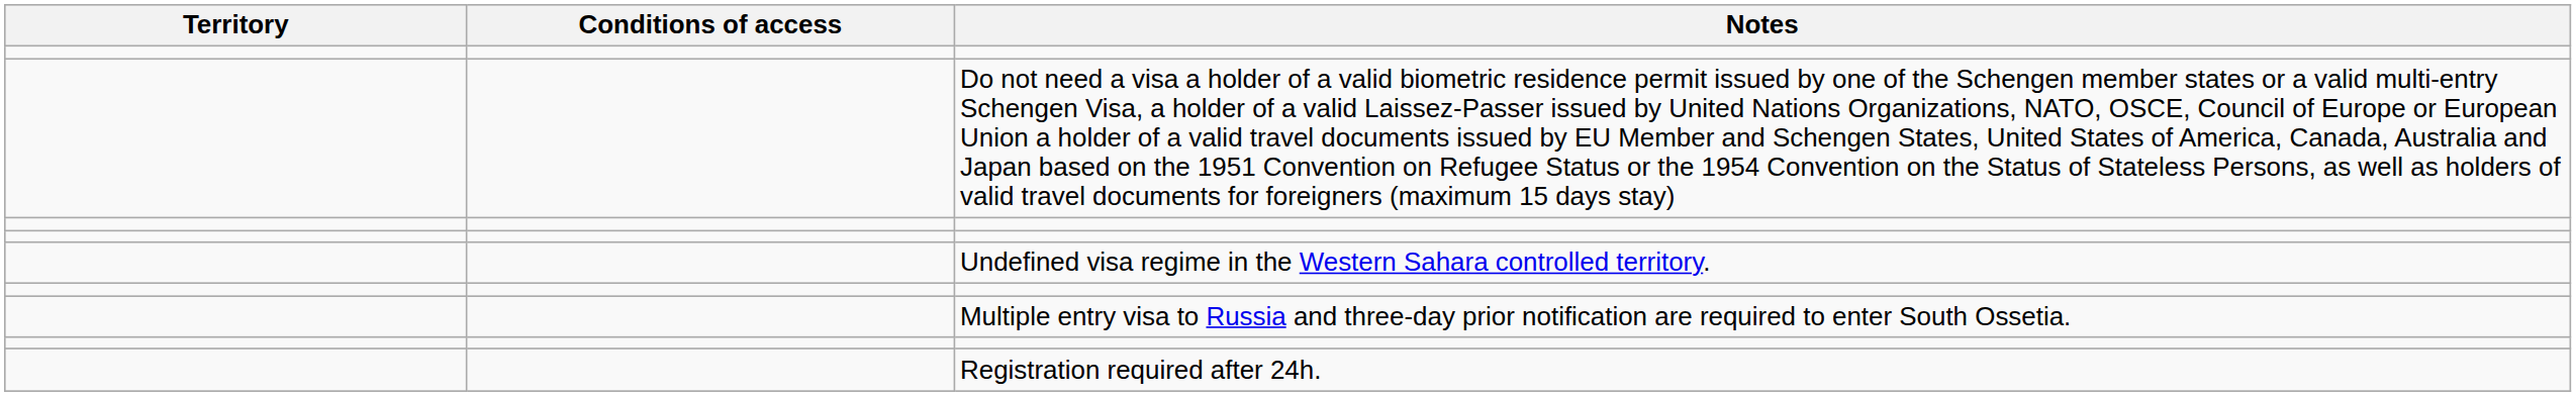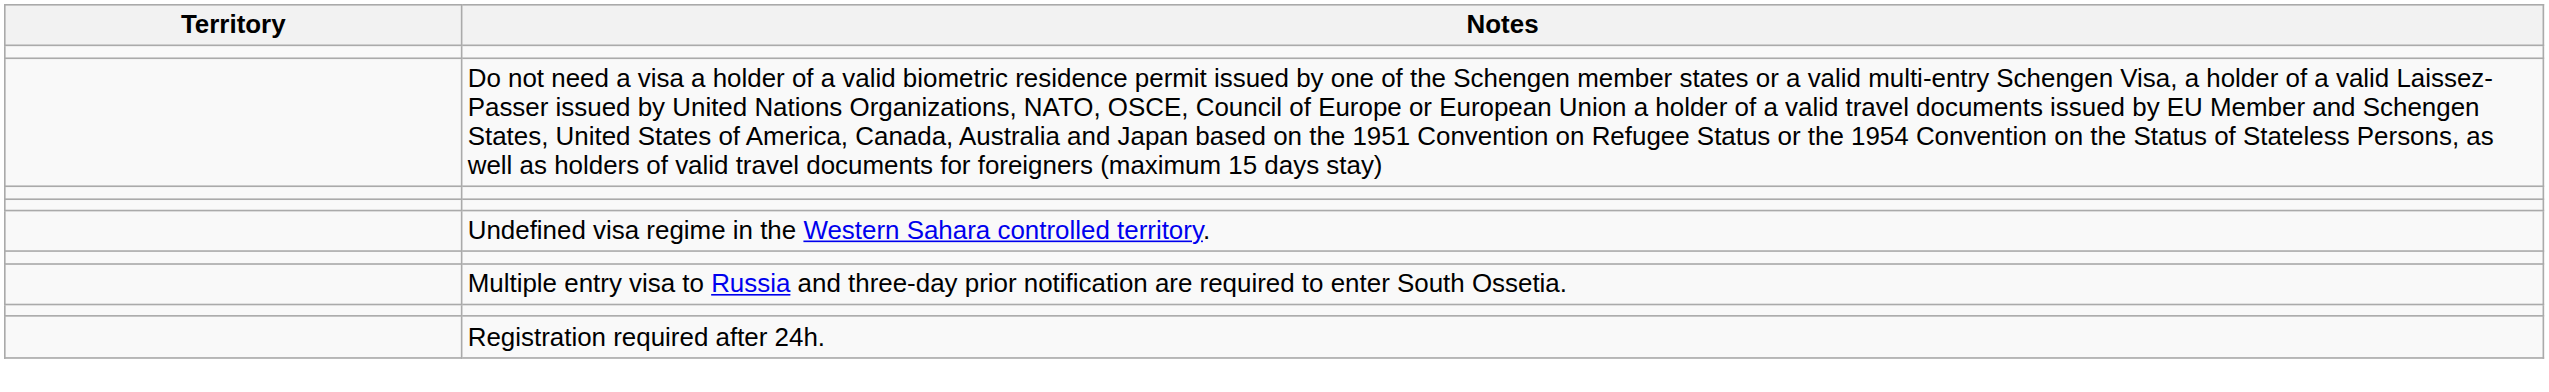- column: Conditions of access
